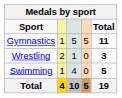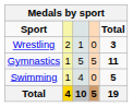rows swapped: Wrestling <-> Gymnastics
